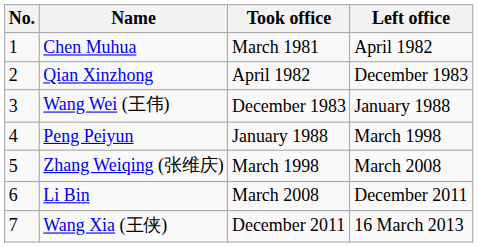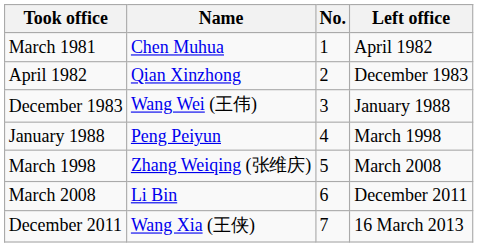columns swapped: No. <-> Took office
